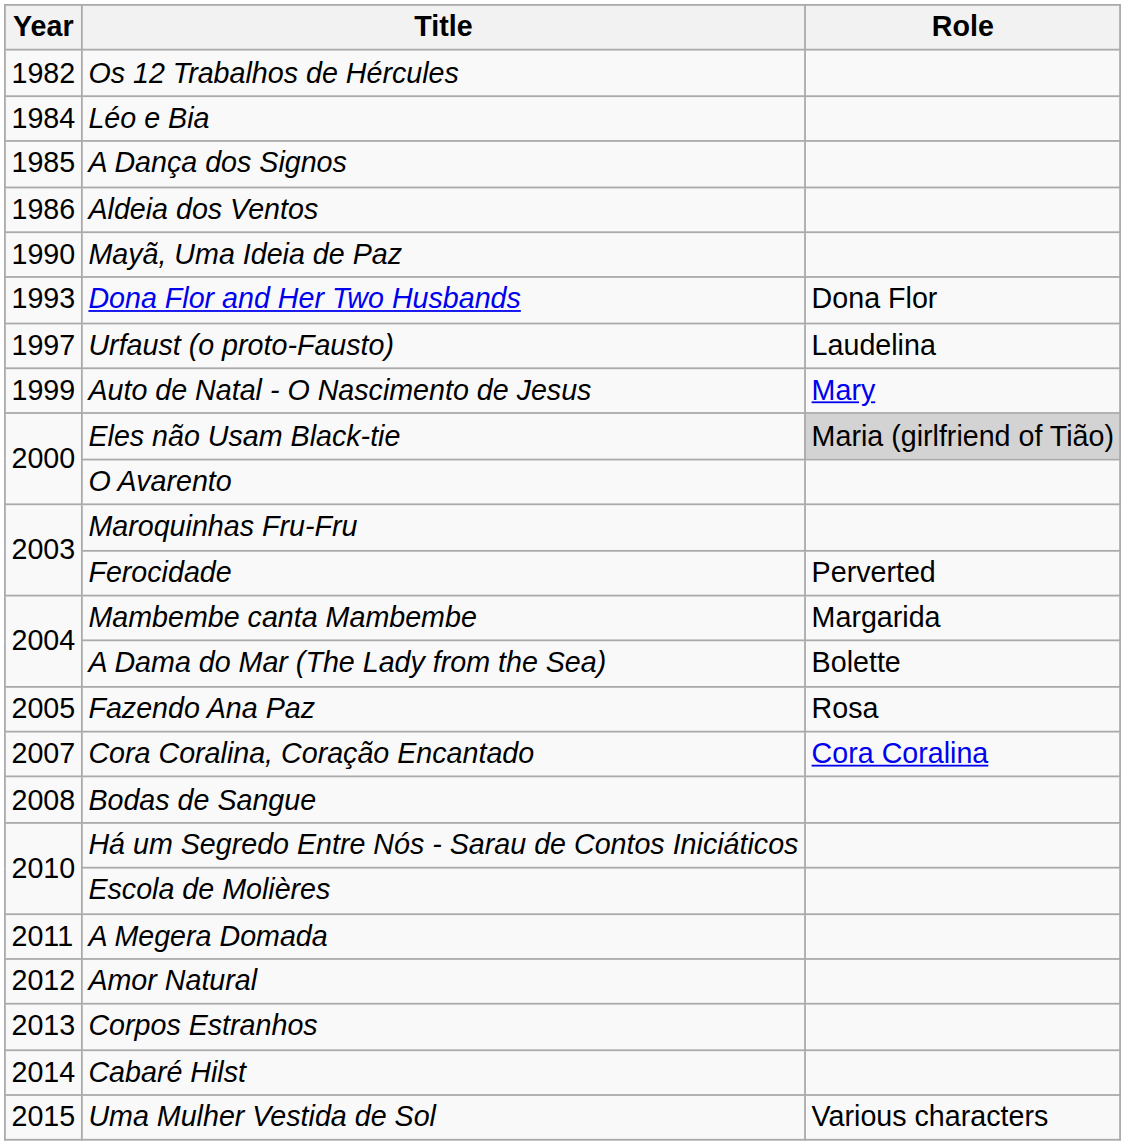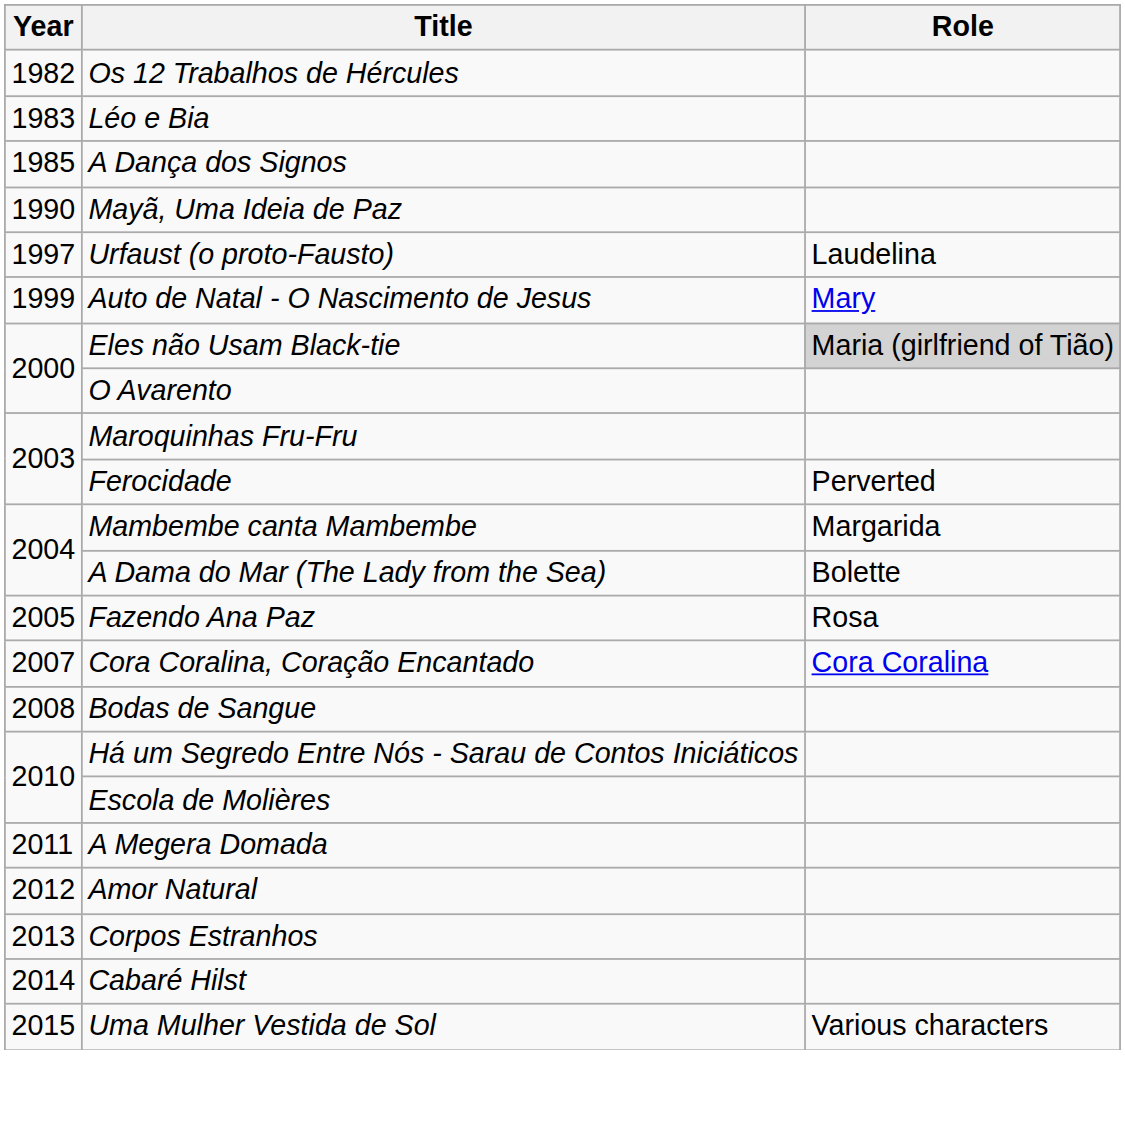Léo e Bia | Year: 1984 -> 1983
- row: 1986 | Aldeia dos Ventos
- row: 1993 | Dona Flor and Her Two Husbands | Dona Flor
